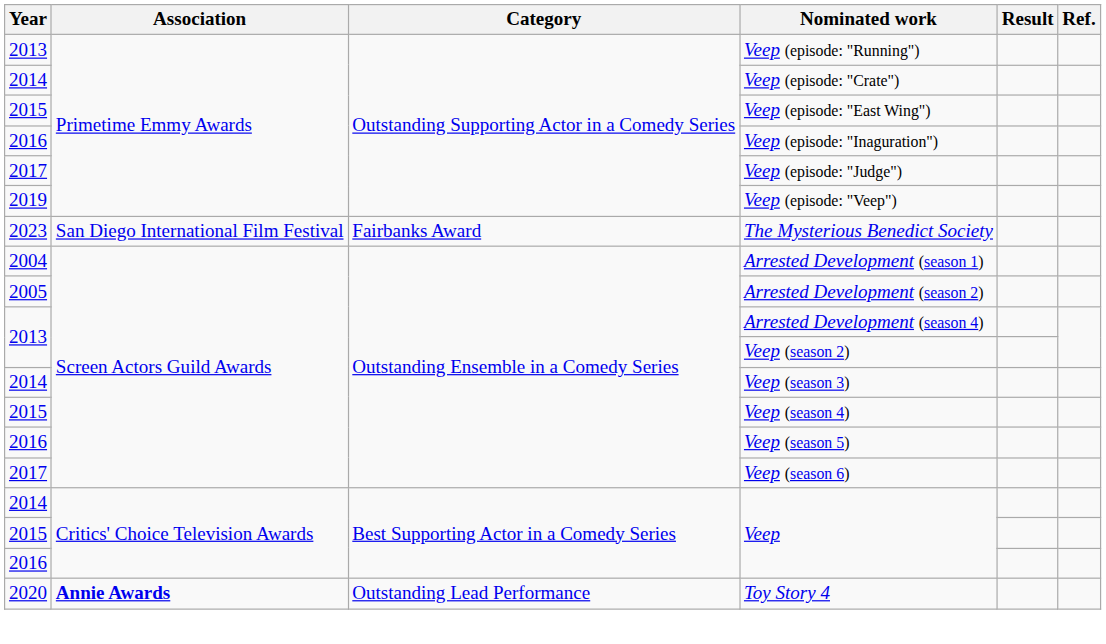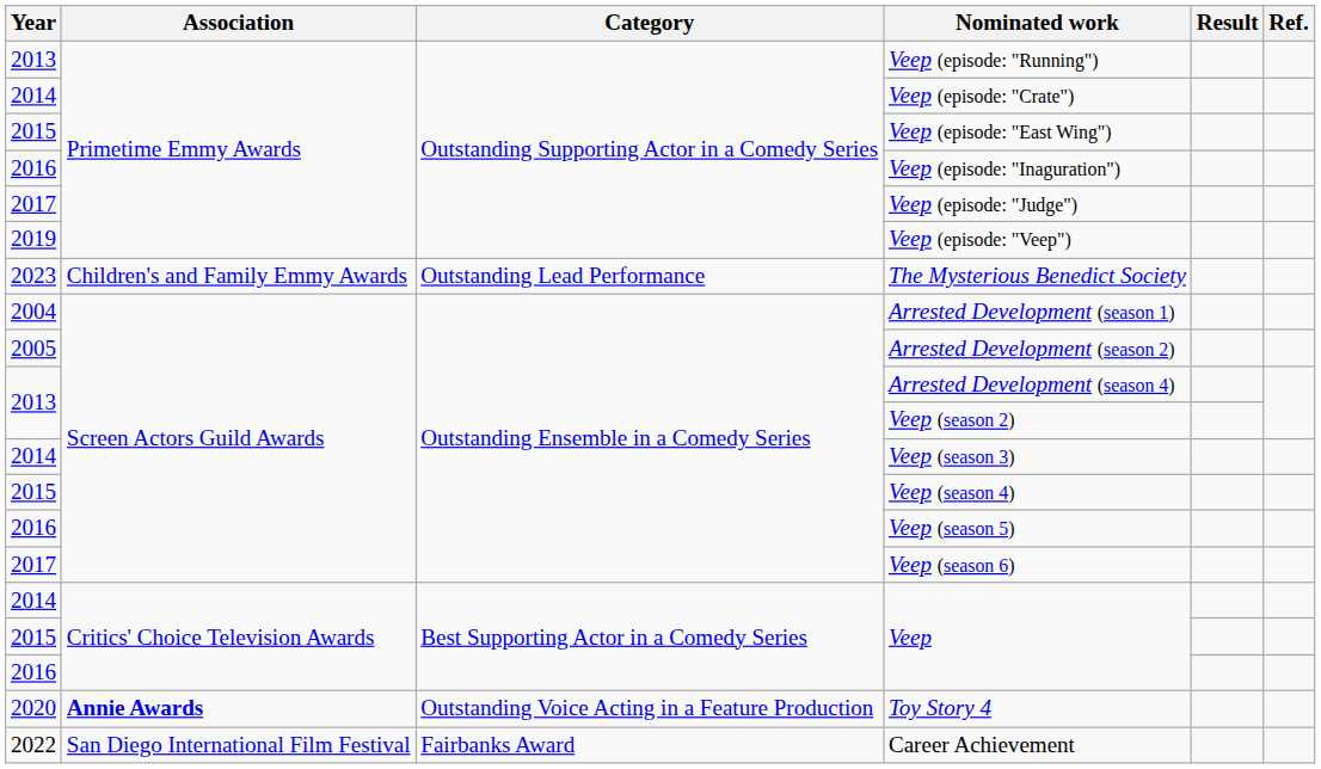The Mysterious Benedict Society | Association: San Diego International Film Festival -> Children's and Family Emmy Awards
The Mysterious Benedict Society | Category: Fairbanks Award -> Outstanding Lead Performance
Toy Story 4 | Category: Outstanding Lead Performance -> Outstanding Voice Acting in a Feature Production
+ row: 2022 | San Diego International Film Festival | Fairbanks Award | Career Achievement
